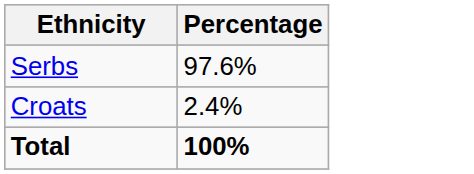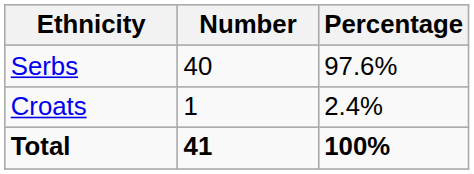+ column: Number | 40 | 1 | 41
